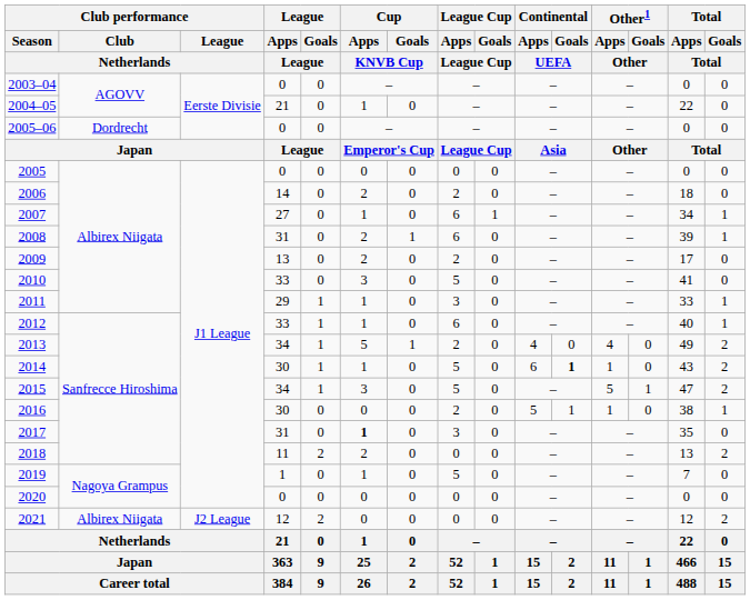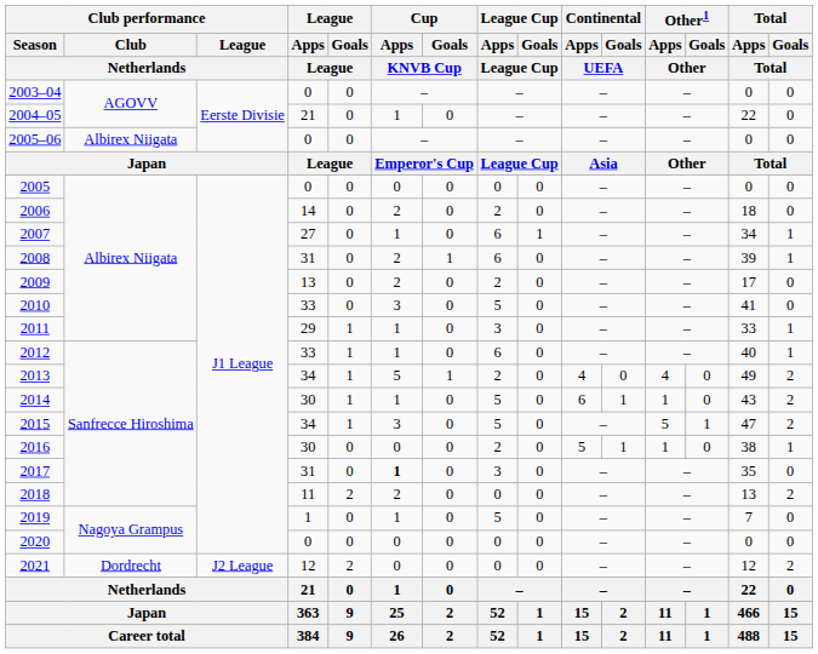2005–06 | Club performance / Club / Netherlands: Dordrecht -> Albirex Niigata
2014 | Continental / Goals / UEFA: bold -> normal
2021 | Club performance / Club / Netherlands: Albirex Niigata -> Dordrecht
